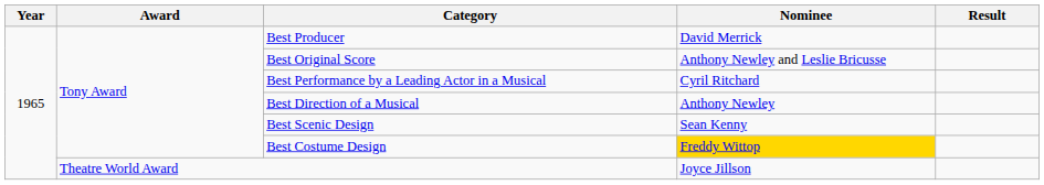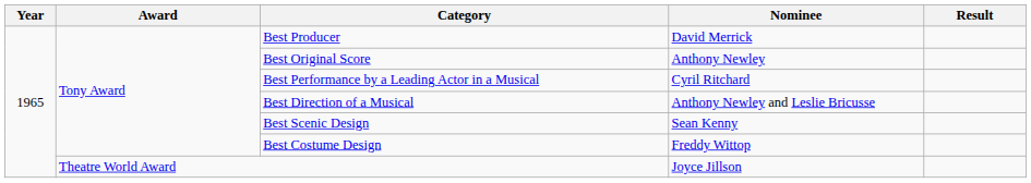Best Original Score | Nominee: Anthony Newley and Leslie Bricusse -> Anthony Newley
Best Direction of a Musical | Nominee: Anthony Newley -> Anthony Newley and Leslie Bricusse
Best Costume Design | Nominee: gold background -> no background
